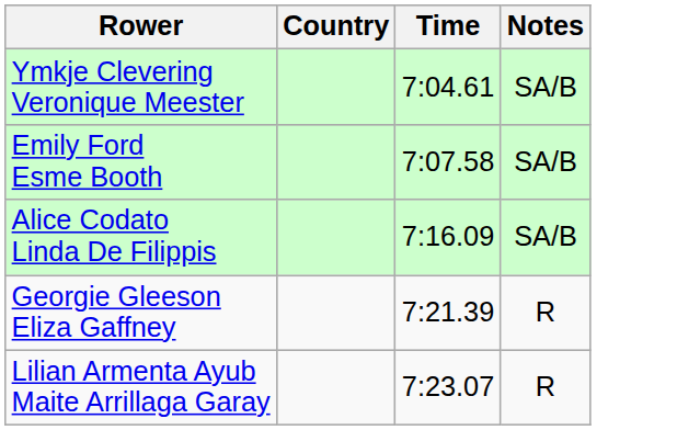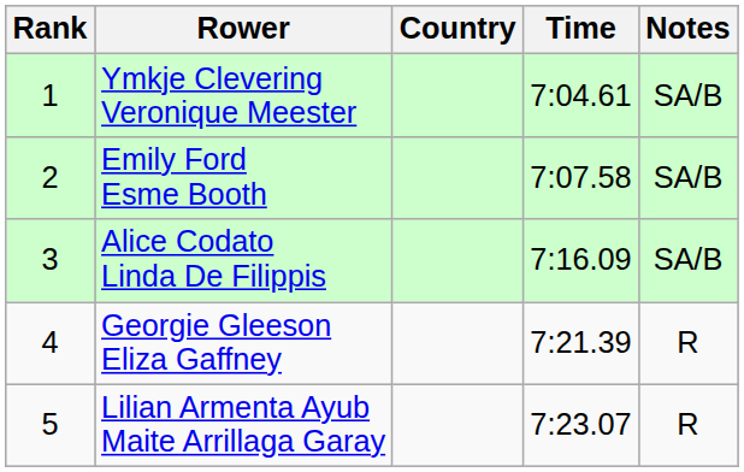+ column: Rank | 1 | 2 | 3 | 4 | 5
